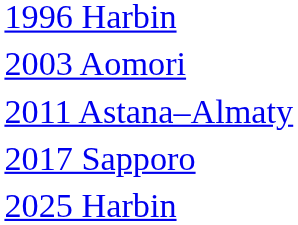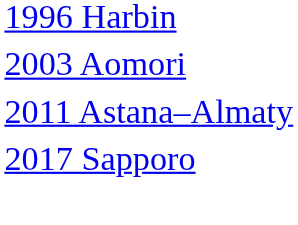- row: 2025 Harbin
